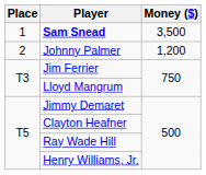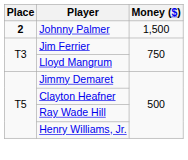- row: 1 | Sam Snead | 3,500
Johnny Palmer | Place: normal -> bold
Johnny Palmer | Money ($): 1,200 -> 1,500
